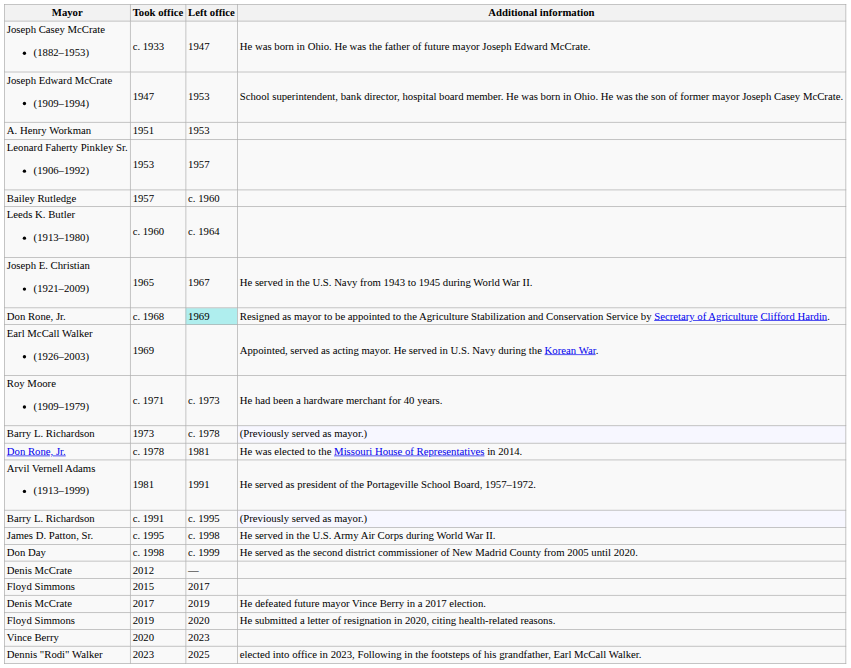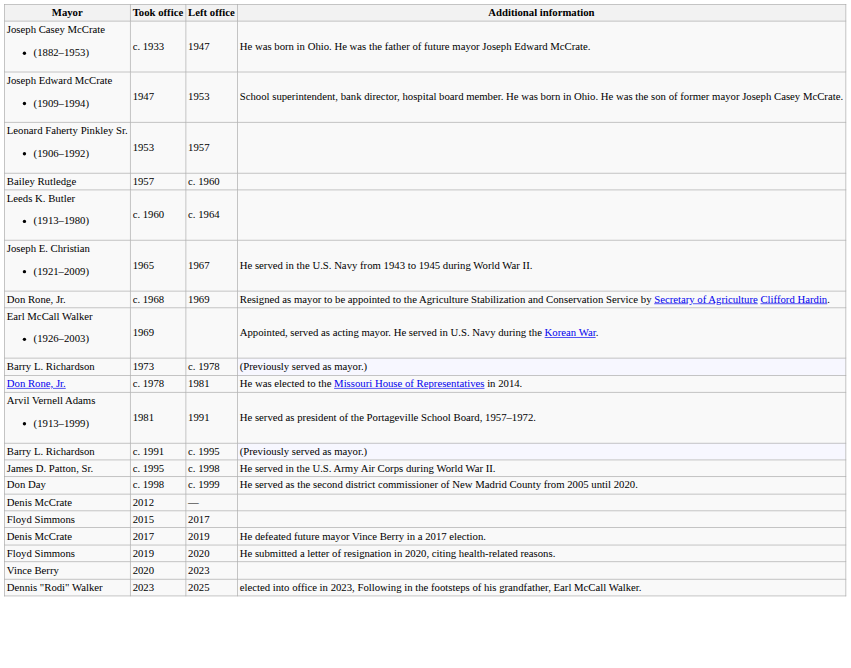- row: A. Henry Workman | 1951 | 1953
c. 1968 | Left office: paleturquoise background -> no background
- row: Roy Moore (1909–1979) | c. 1971 | c. 1973 | He had been a hardware merchant for 40 years.
